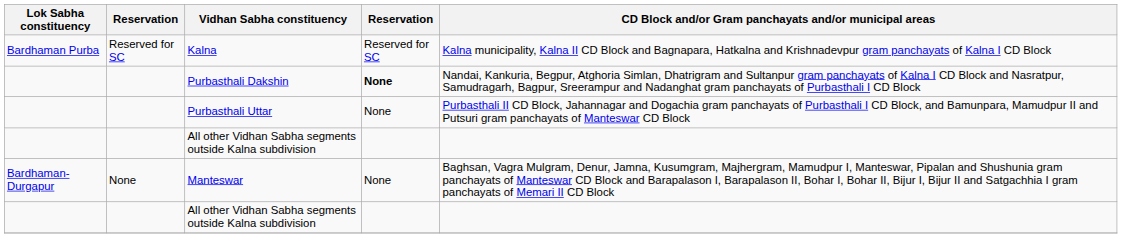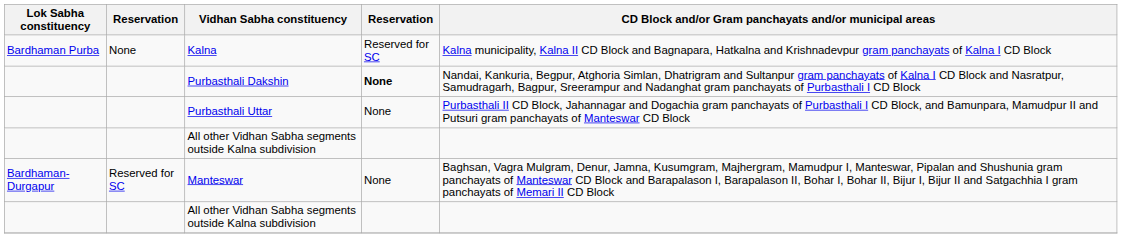Kalna | column 2: Reserved for SC -> None
Manteswar | column 2: None -> Reserved for SC
